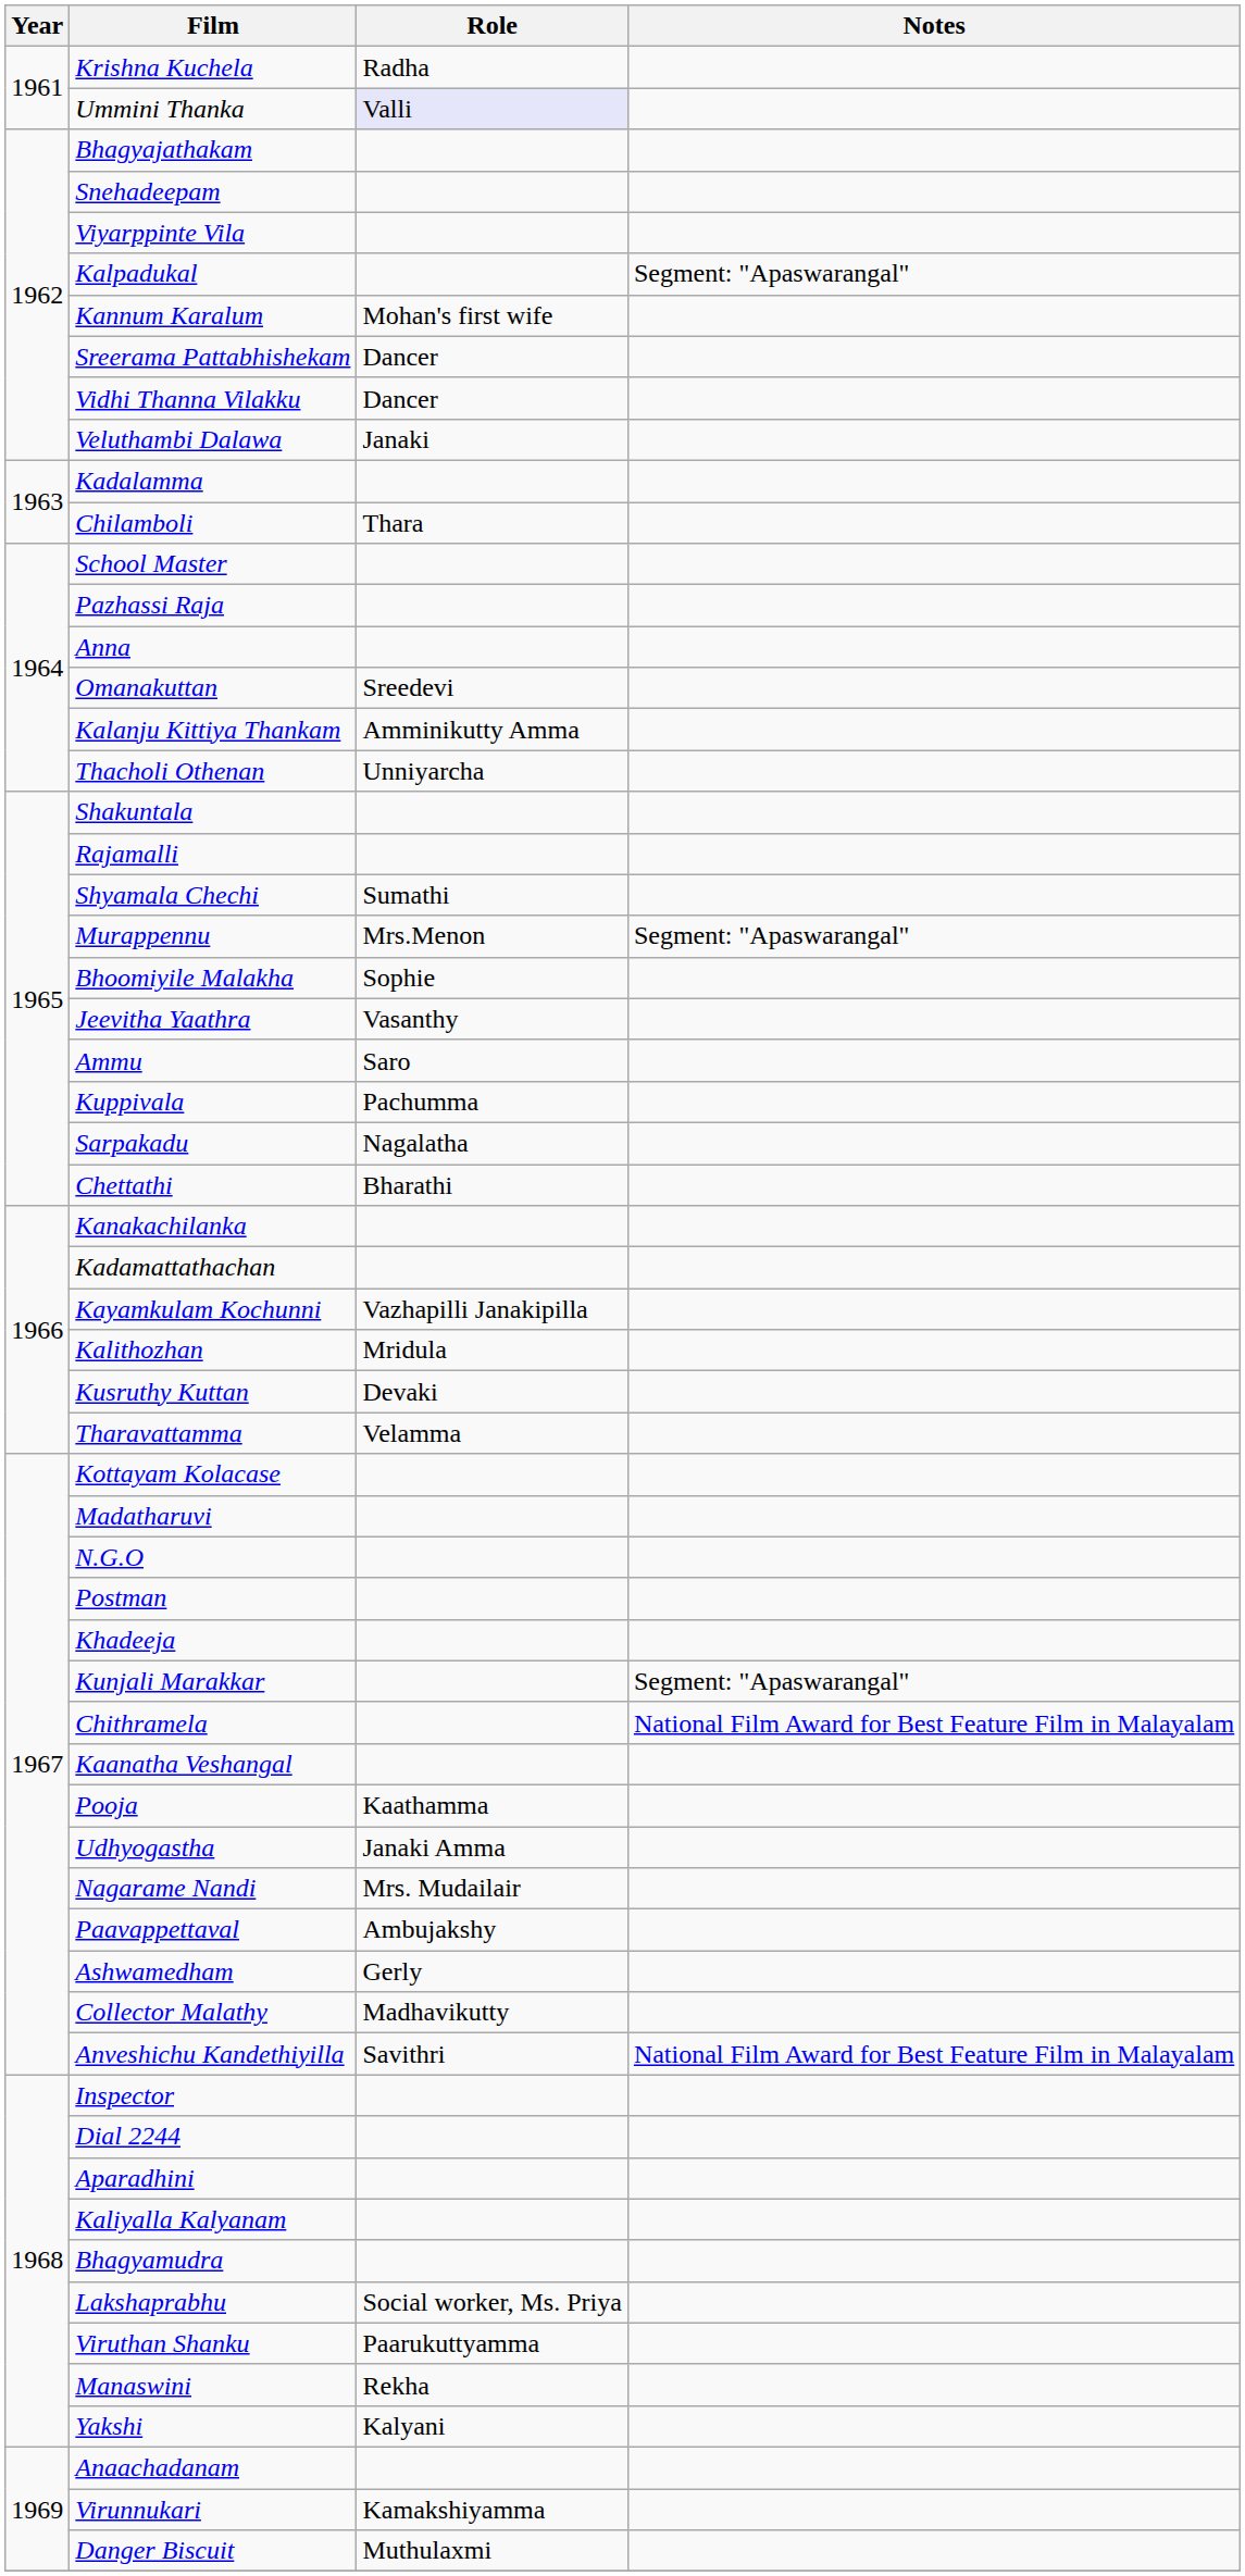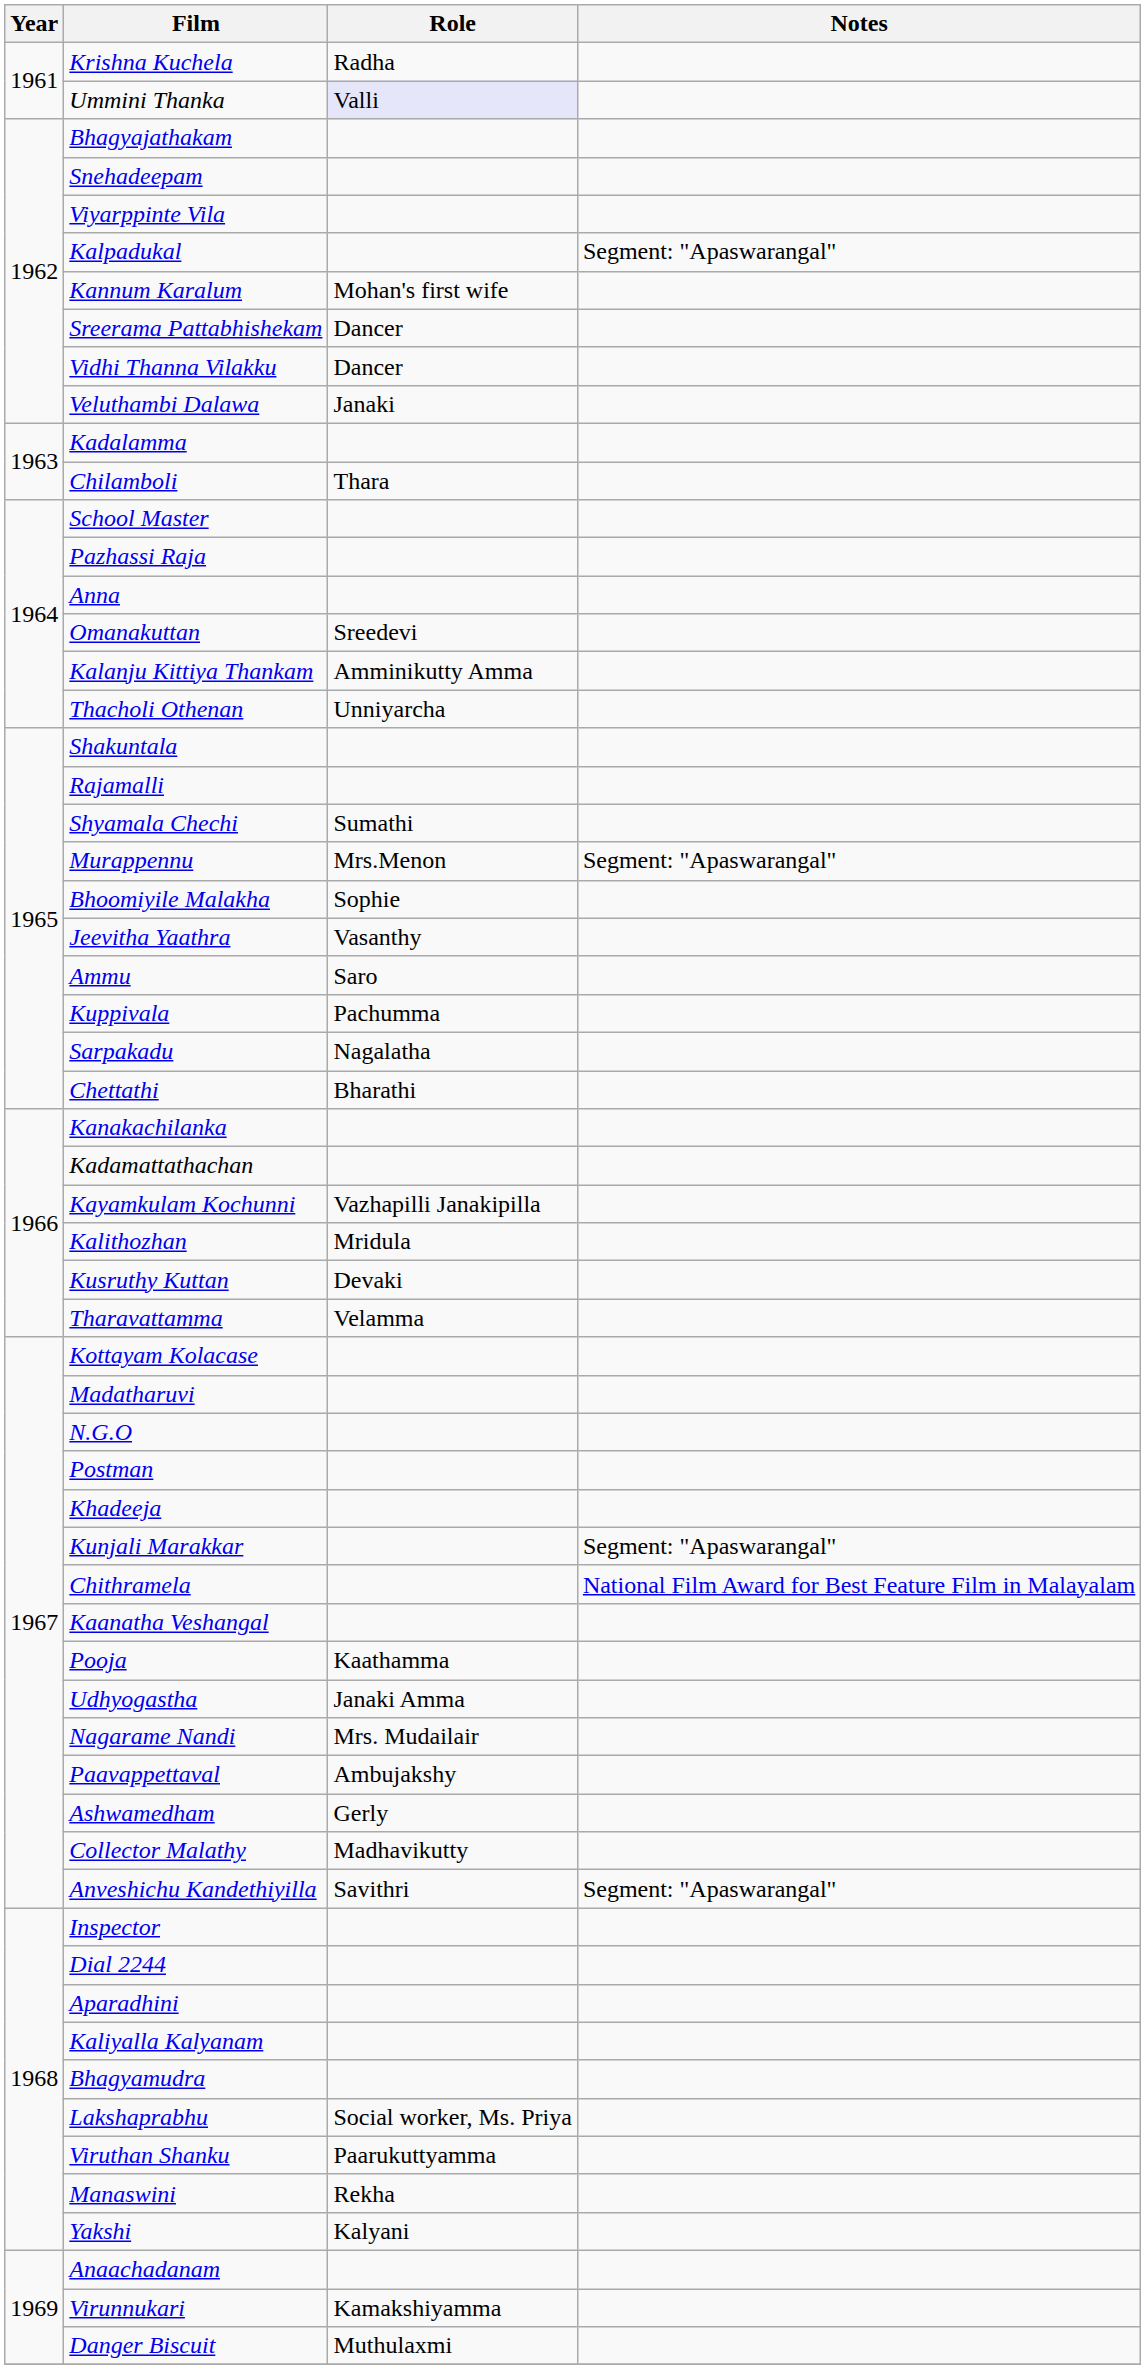Anveshichu Kandethiyilla | Notes: National Film Award for Best Feature Film in Malayalam -> Segment: "Apaswarangal"
